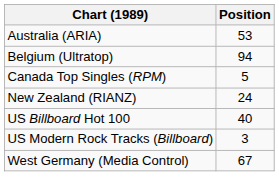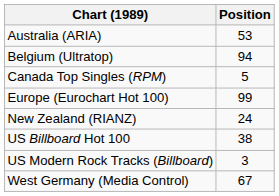+ row: Europe (Eurochart Hot 100) | 99
US Billboard Hot 100 | Position: 40 -> 38
